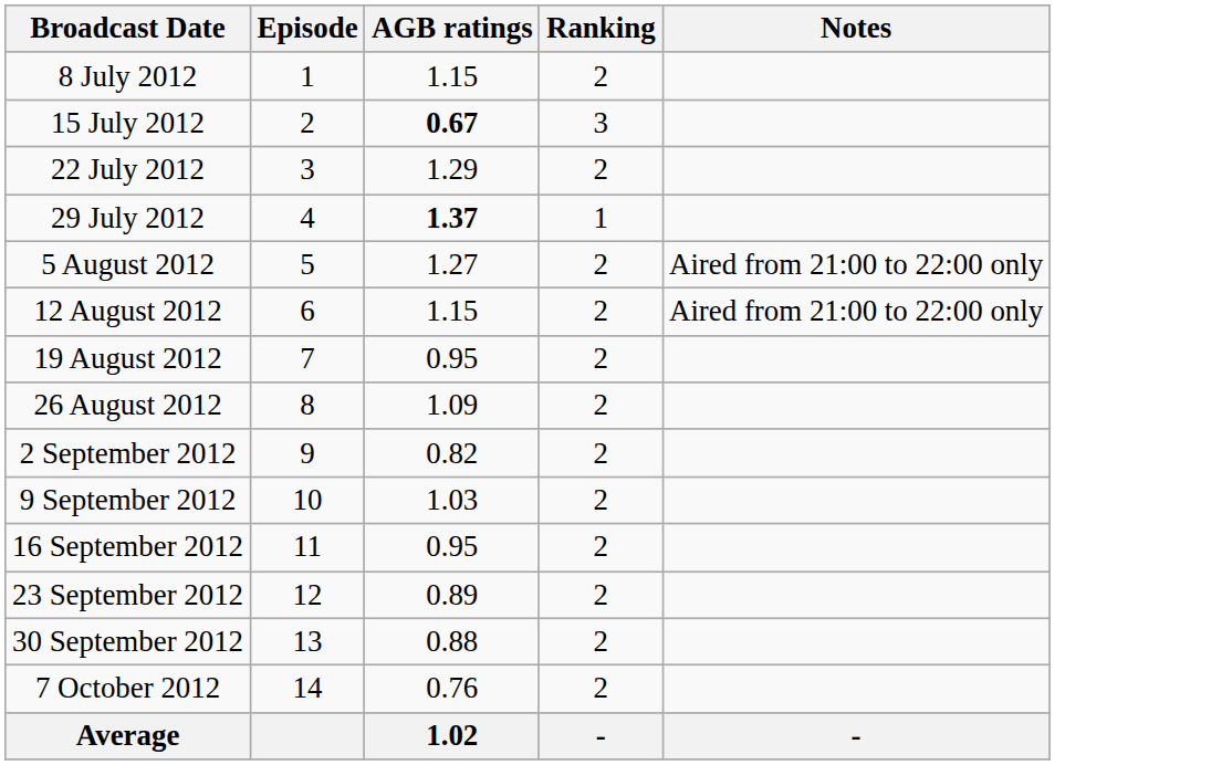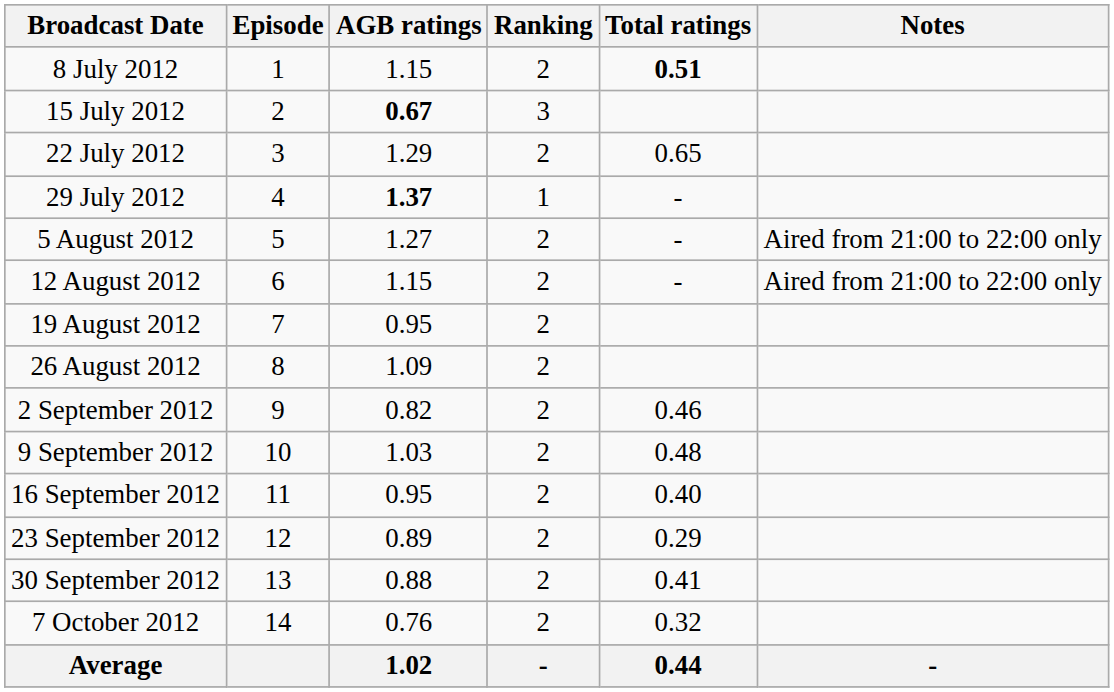+ column: Total ratings | 0.51 | 0.65 | - | - | - | 0.46 | 0.48 | 0.40 | 0.29 | 0.41 | 0.32 | 0.44
